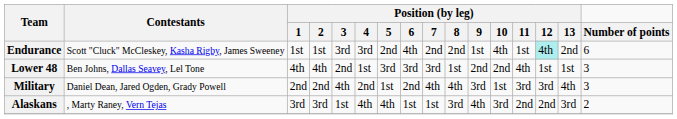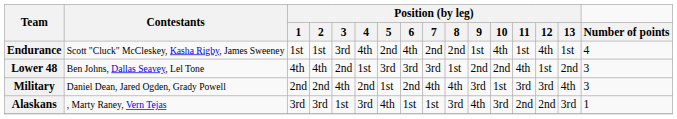Endurance | Position (by leg) / 4: 3rd -> 4th
Endurance | Position (by leg) / 12: paleturquoise background -> no background
Endurance | Position (by leg) / 13: 2nd -> 1st
Endurance | Number of points: 6 -> 4
Lower 48 | Position (by leg) / 13: 1st -> 2nd
Alaskans | Position (by leg) / 4: 4th -> 3rd
Alaskans | Number of points: 2 -> 1
